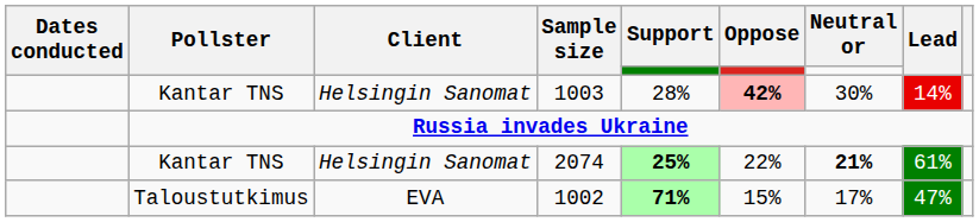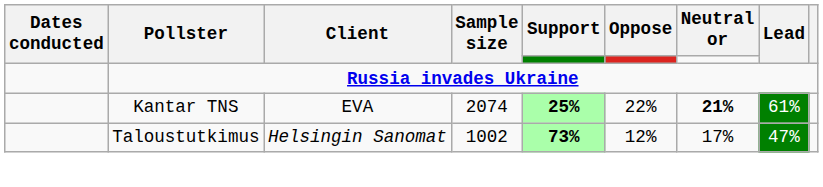- row: Kantar TNS | Helsingin Sanomat | 1003 | 28% | 42% | 30% | 14%
2074 | Client: Helsingin Sanomat -> EVA
1002 | Client: EVA -> Helsingin Sanomat
1002 | Support: 71% -> 73%
1002 | Oppose: 15% -> 12%
